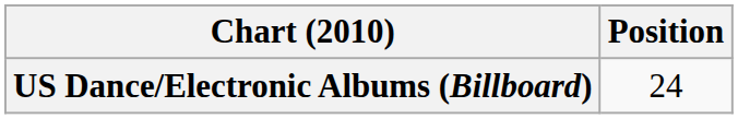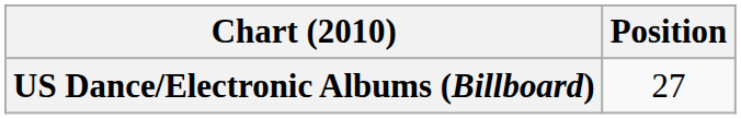US Dance/Electronic Albums (Billboard) | Position: 24 -> 27
